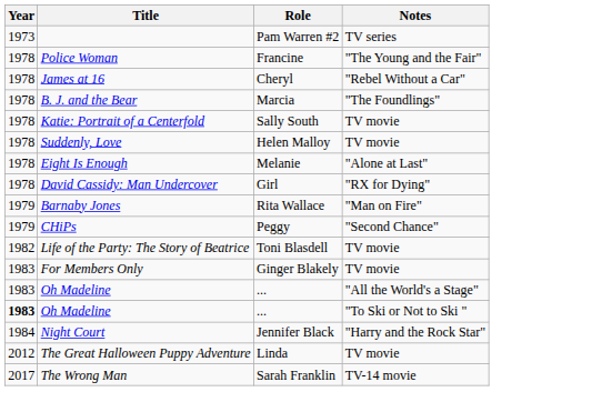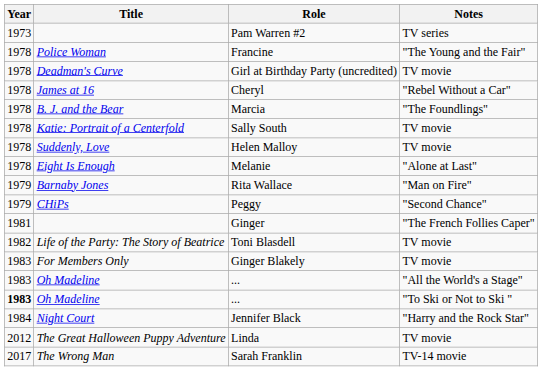+ row: 1978 | Deadman's Curve | Girl at Birthday Party (uncredited) | TV movie
- row: 1978 | David Cassidy: Man Undercover | Girl | "RX for Dying"
+ row: 1981 | Ginger | "The French Follies Caper"
